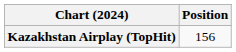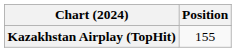Kazakhstan Airplay (TopHit) | Position: 156 -> 155
